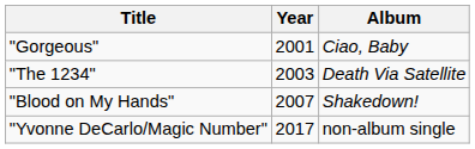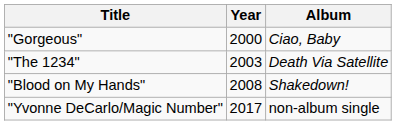"Gorgeous" | Year: 2001 -> 2000
"Blood on My Hands" | Year: 2007 -> 2008
